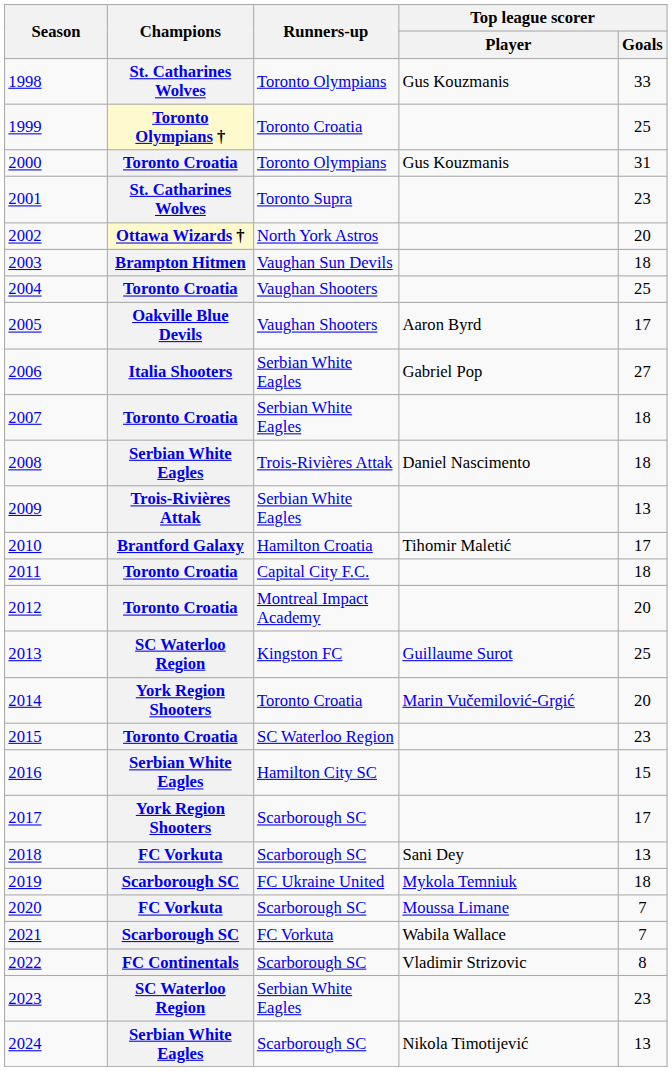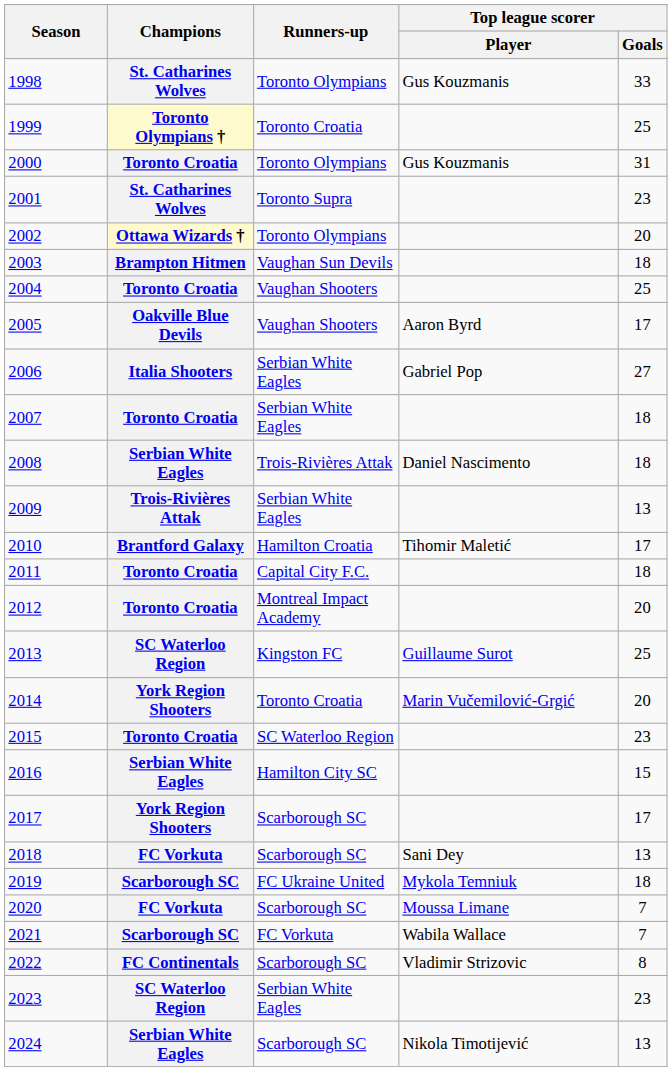2002 | Runners-up: North York Astros -> Toronto Olympians
